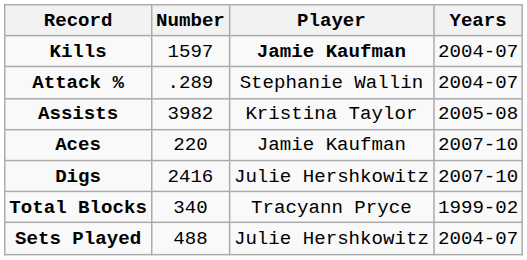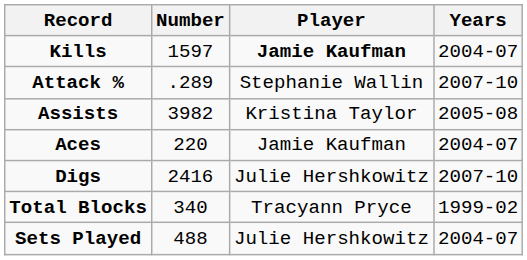Attack % | Years: 2004-07 -> 2007-10
Aces | Years: 2007-10 -> 2004-07
